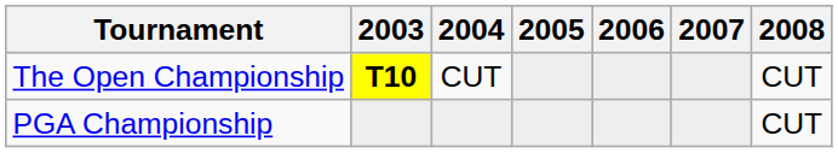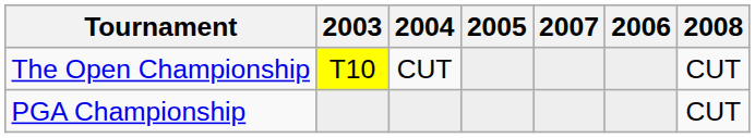columns swapped: 2006 <-> 2007
The Open Championship | 2003: bold -> normal
